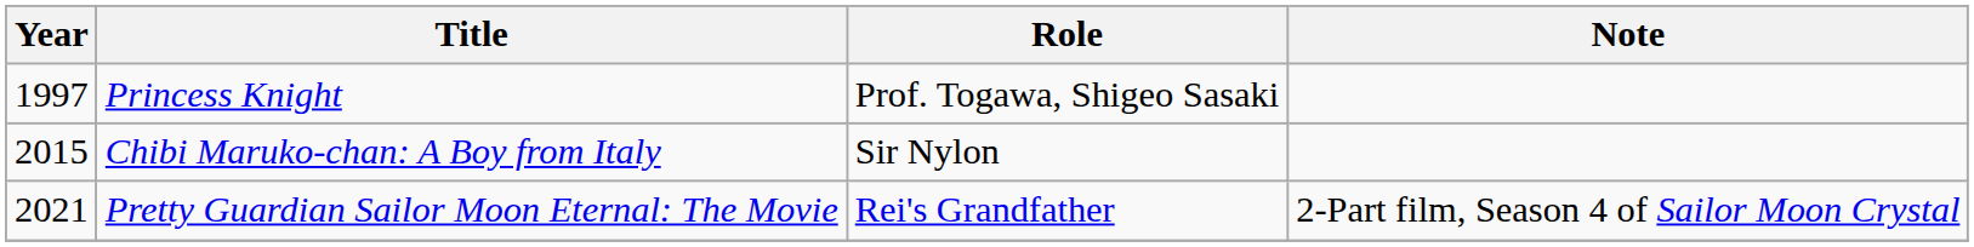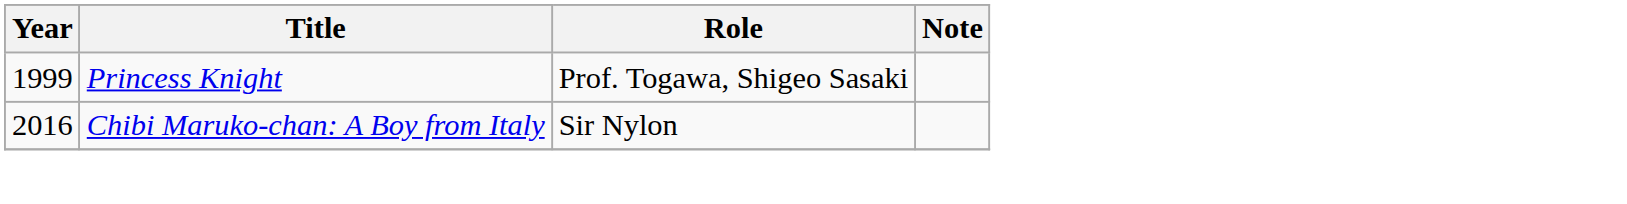Princess Knight | Year: 1997 -> 1999
Chibi Maruko-chan: A Boy from Italy | Year: 2015 -> 2016
- row: 2021 | Pretty Guardian Sailor Moon Eternal: The Movie | Rei's Grandfather | 2-Part film, Season 4 of Sailor Moon Crystal
